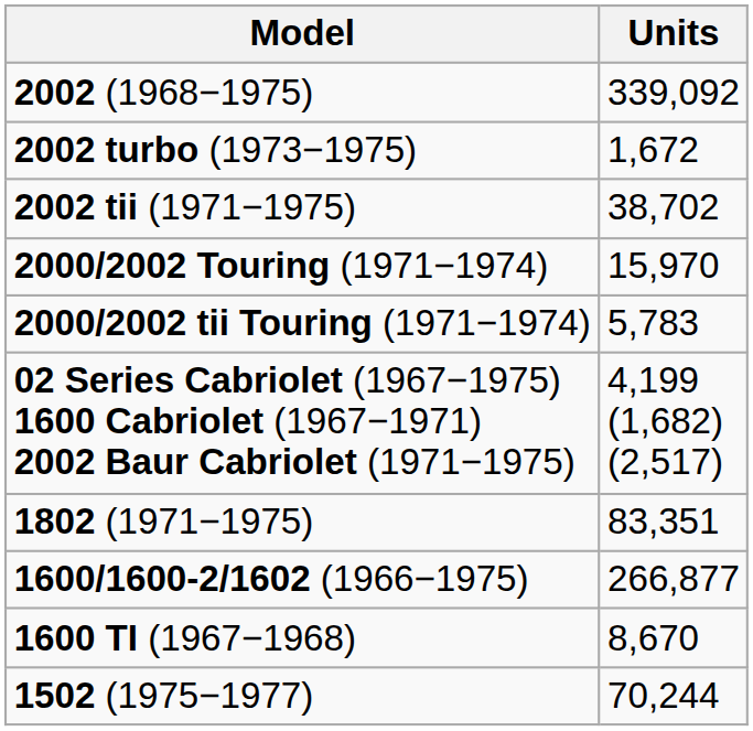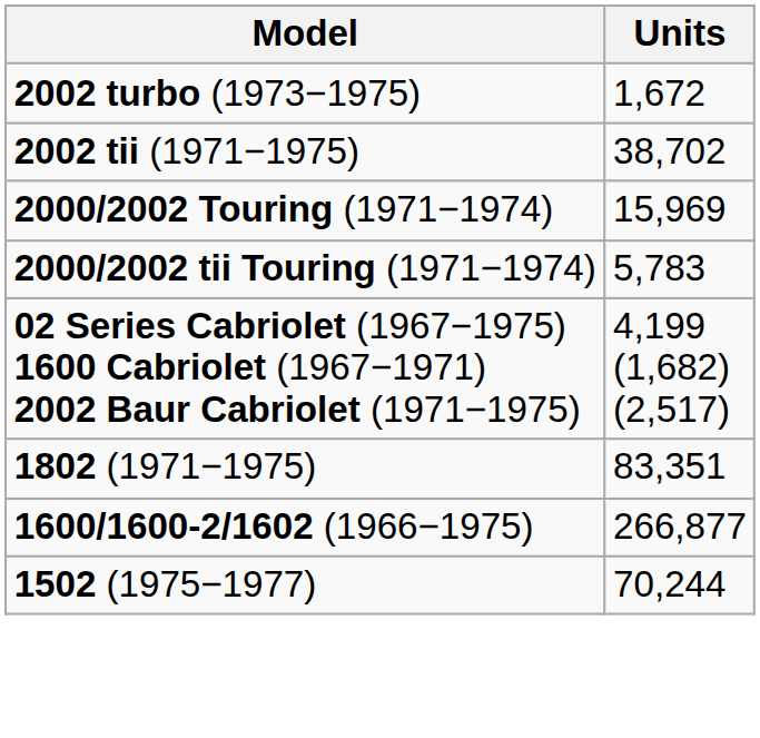- row: 2002 (1968−1975) | 339,092
2000/2002 Touring (1971−1974) | Units: 15,970 -> 15,969
- row: 1600 TI (1967−1968) | 8,670
